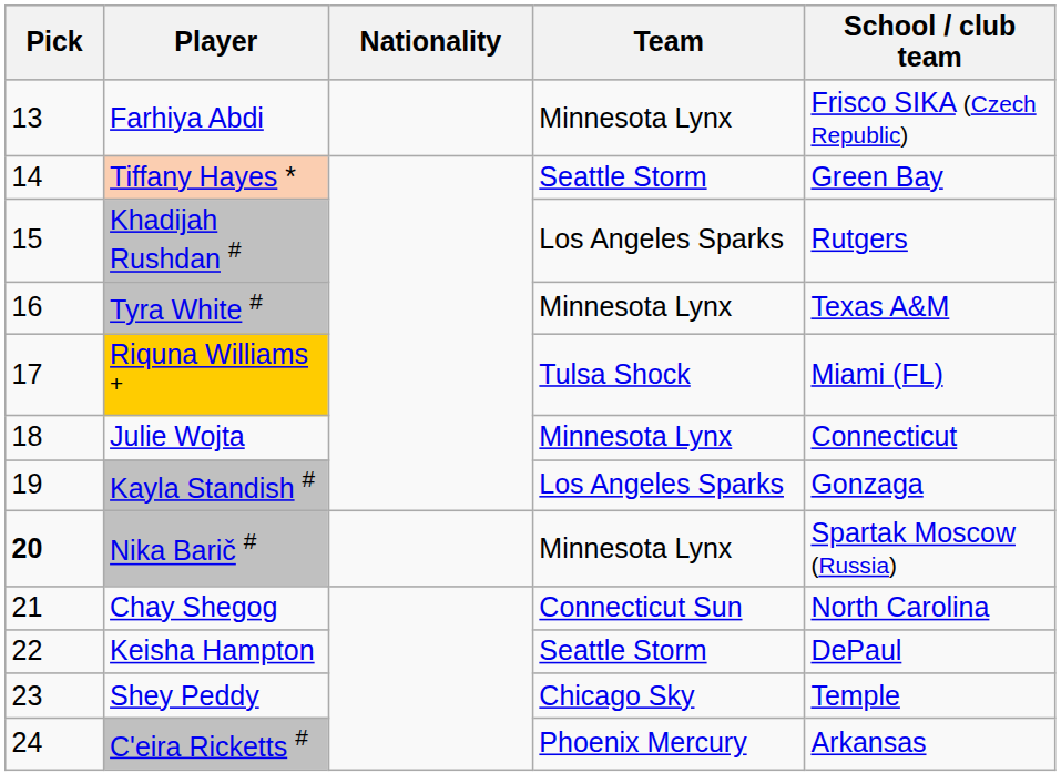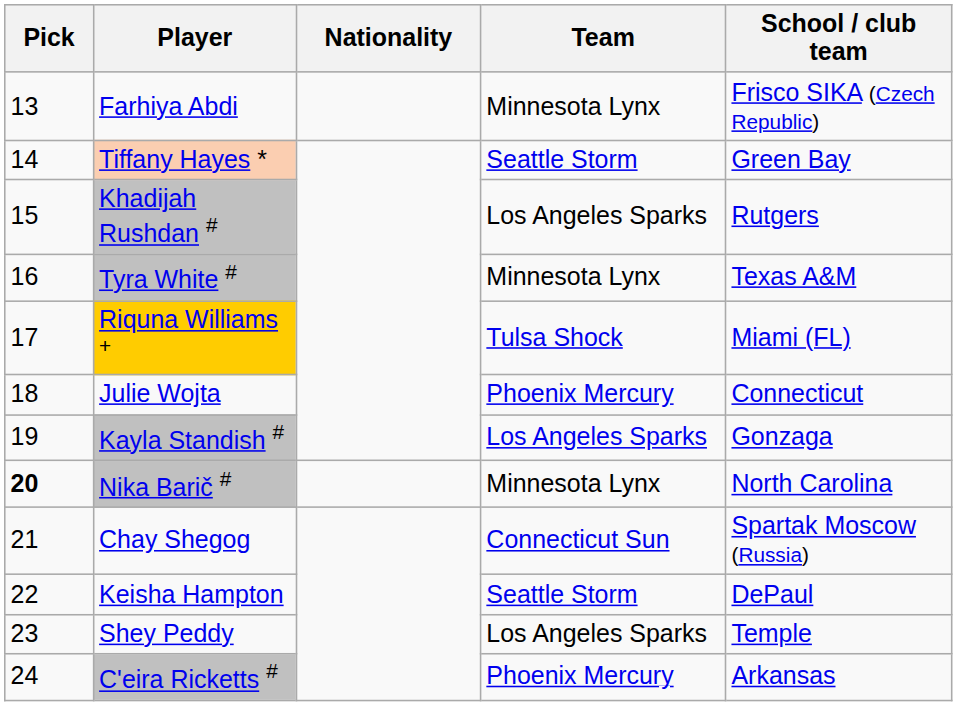Julie Wojta | Team: Minnesota Lynx -> Phoenix Mercury
Nika Barič # | School / club team: Spartak Moscow (Russia) -> North Carolina
Chay Shegog | School / club team: North Carolina -> Spartak Moscow (Russia)
Shey Peddy | Team: Chicago Sky -> Los Angeles Sparks
